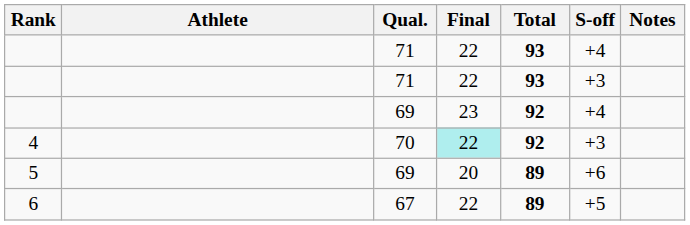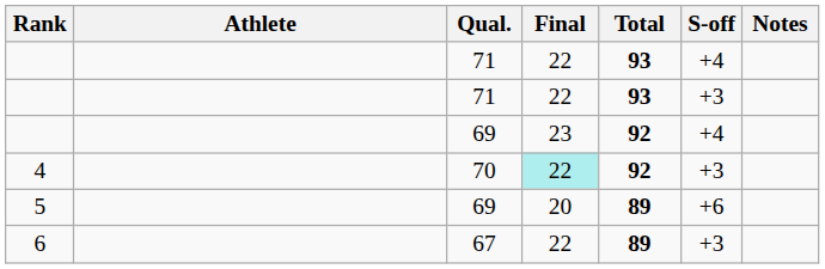6 | S-off: +5 -> +3
